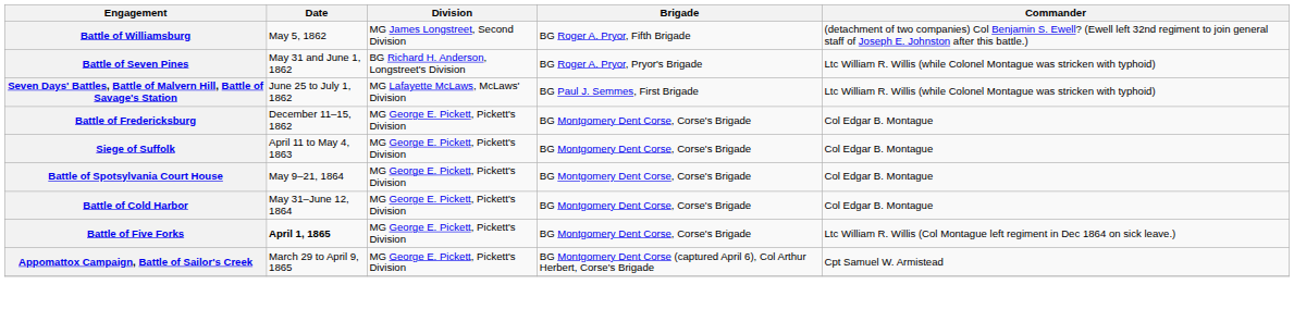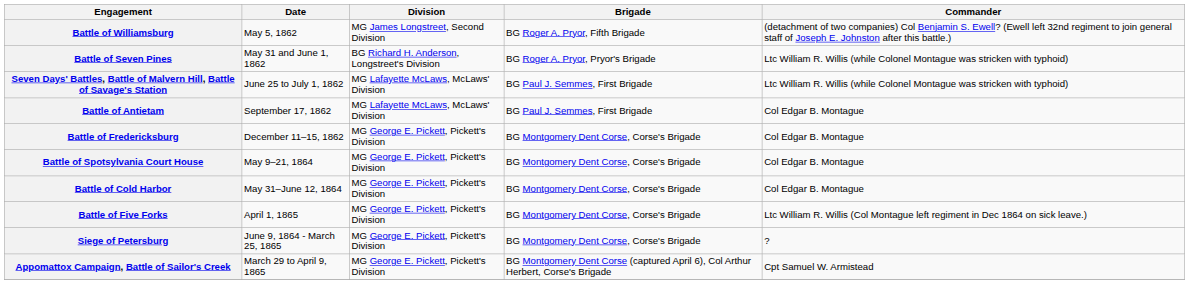+ row: Battle of Antietam | September 17, 1862 | MG Lafayette McLaws, McLaws' Division | BG Paul J. Semmes, First Brigade | Col Edgar B. Montague
- row: Siege of Suffolk | April 11 to May 4, 1863 | MG George E. Pickett, Pickett's Division | BG Montgomery Dent Corse, Corse's Brigade | Col Edgar B. Montague
Battle of Five Forks | Date: bold -> normal
+ row: Siege of Petersburg | June 9, 1864 - March 25, 1865 | MG George E. Pickett, Pickett's Division | BG Montgomery Dent Corse, Corse's Brigade | ?
